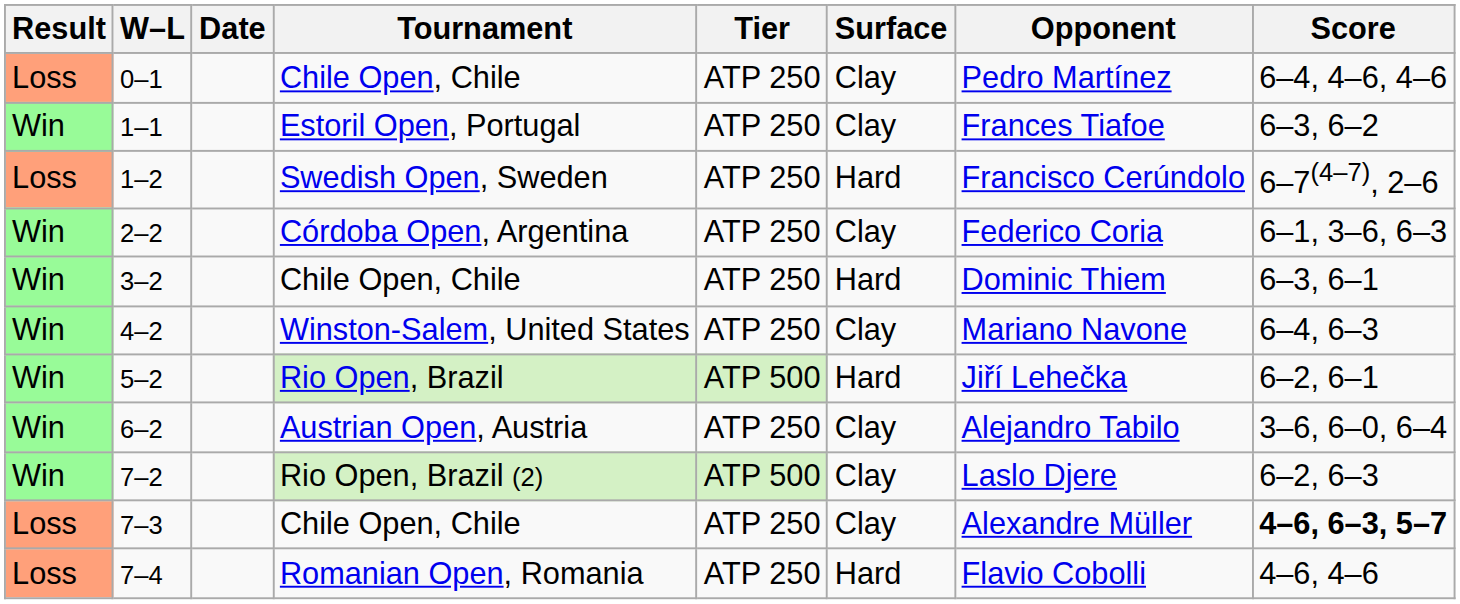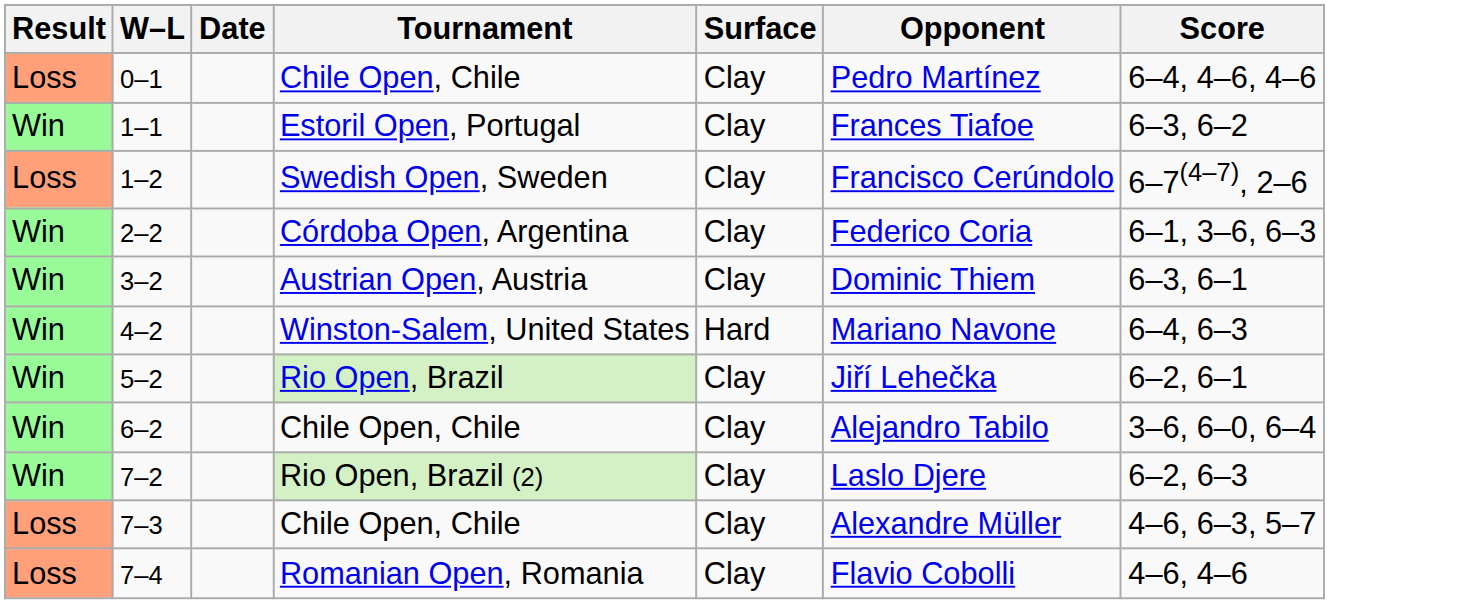- column: Tier | ATP 250 | ATP 250 | ATP 250 | ATP 250 | ATP 250 | ATP 250 | ATP 500 | ATP 250 | ATP 500 | ATP 250 | ATP 250
1–2 | Surface: Hard -> Clay
3–2 | Tournament: Chile Open, Chile -> Austrian Open, Austria
3–2 | Surface: Hard -> Clay
4–2 | Surface: Clay -> Hard
5–2 | Surface: Hard -> Clay
6–2 | Tournament: Austrian Open, Austria -> Chile Open, Chile
7–3 | Score: bold -> normal
7–4 | Surface: Hard -> Clay
